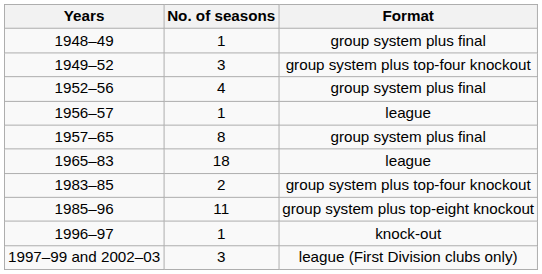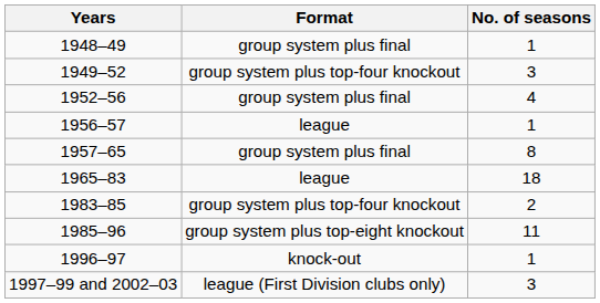columns swapped: No. of seasons <-> Format
